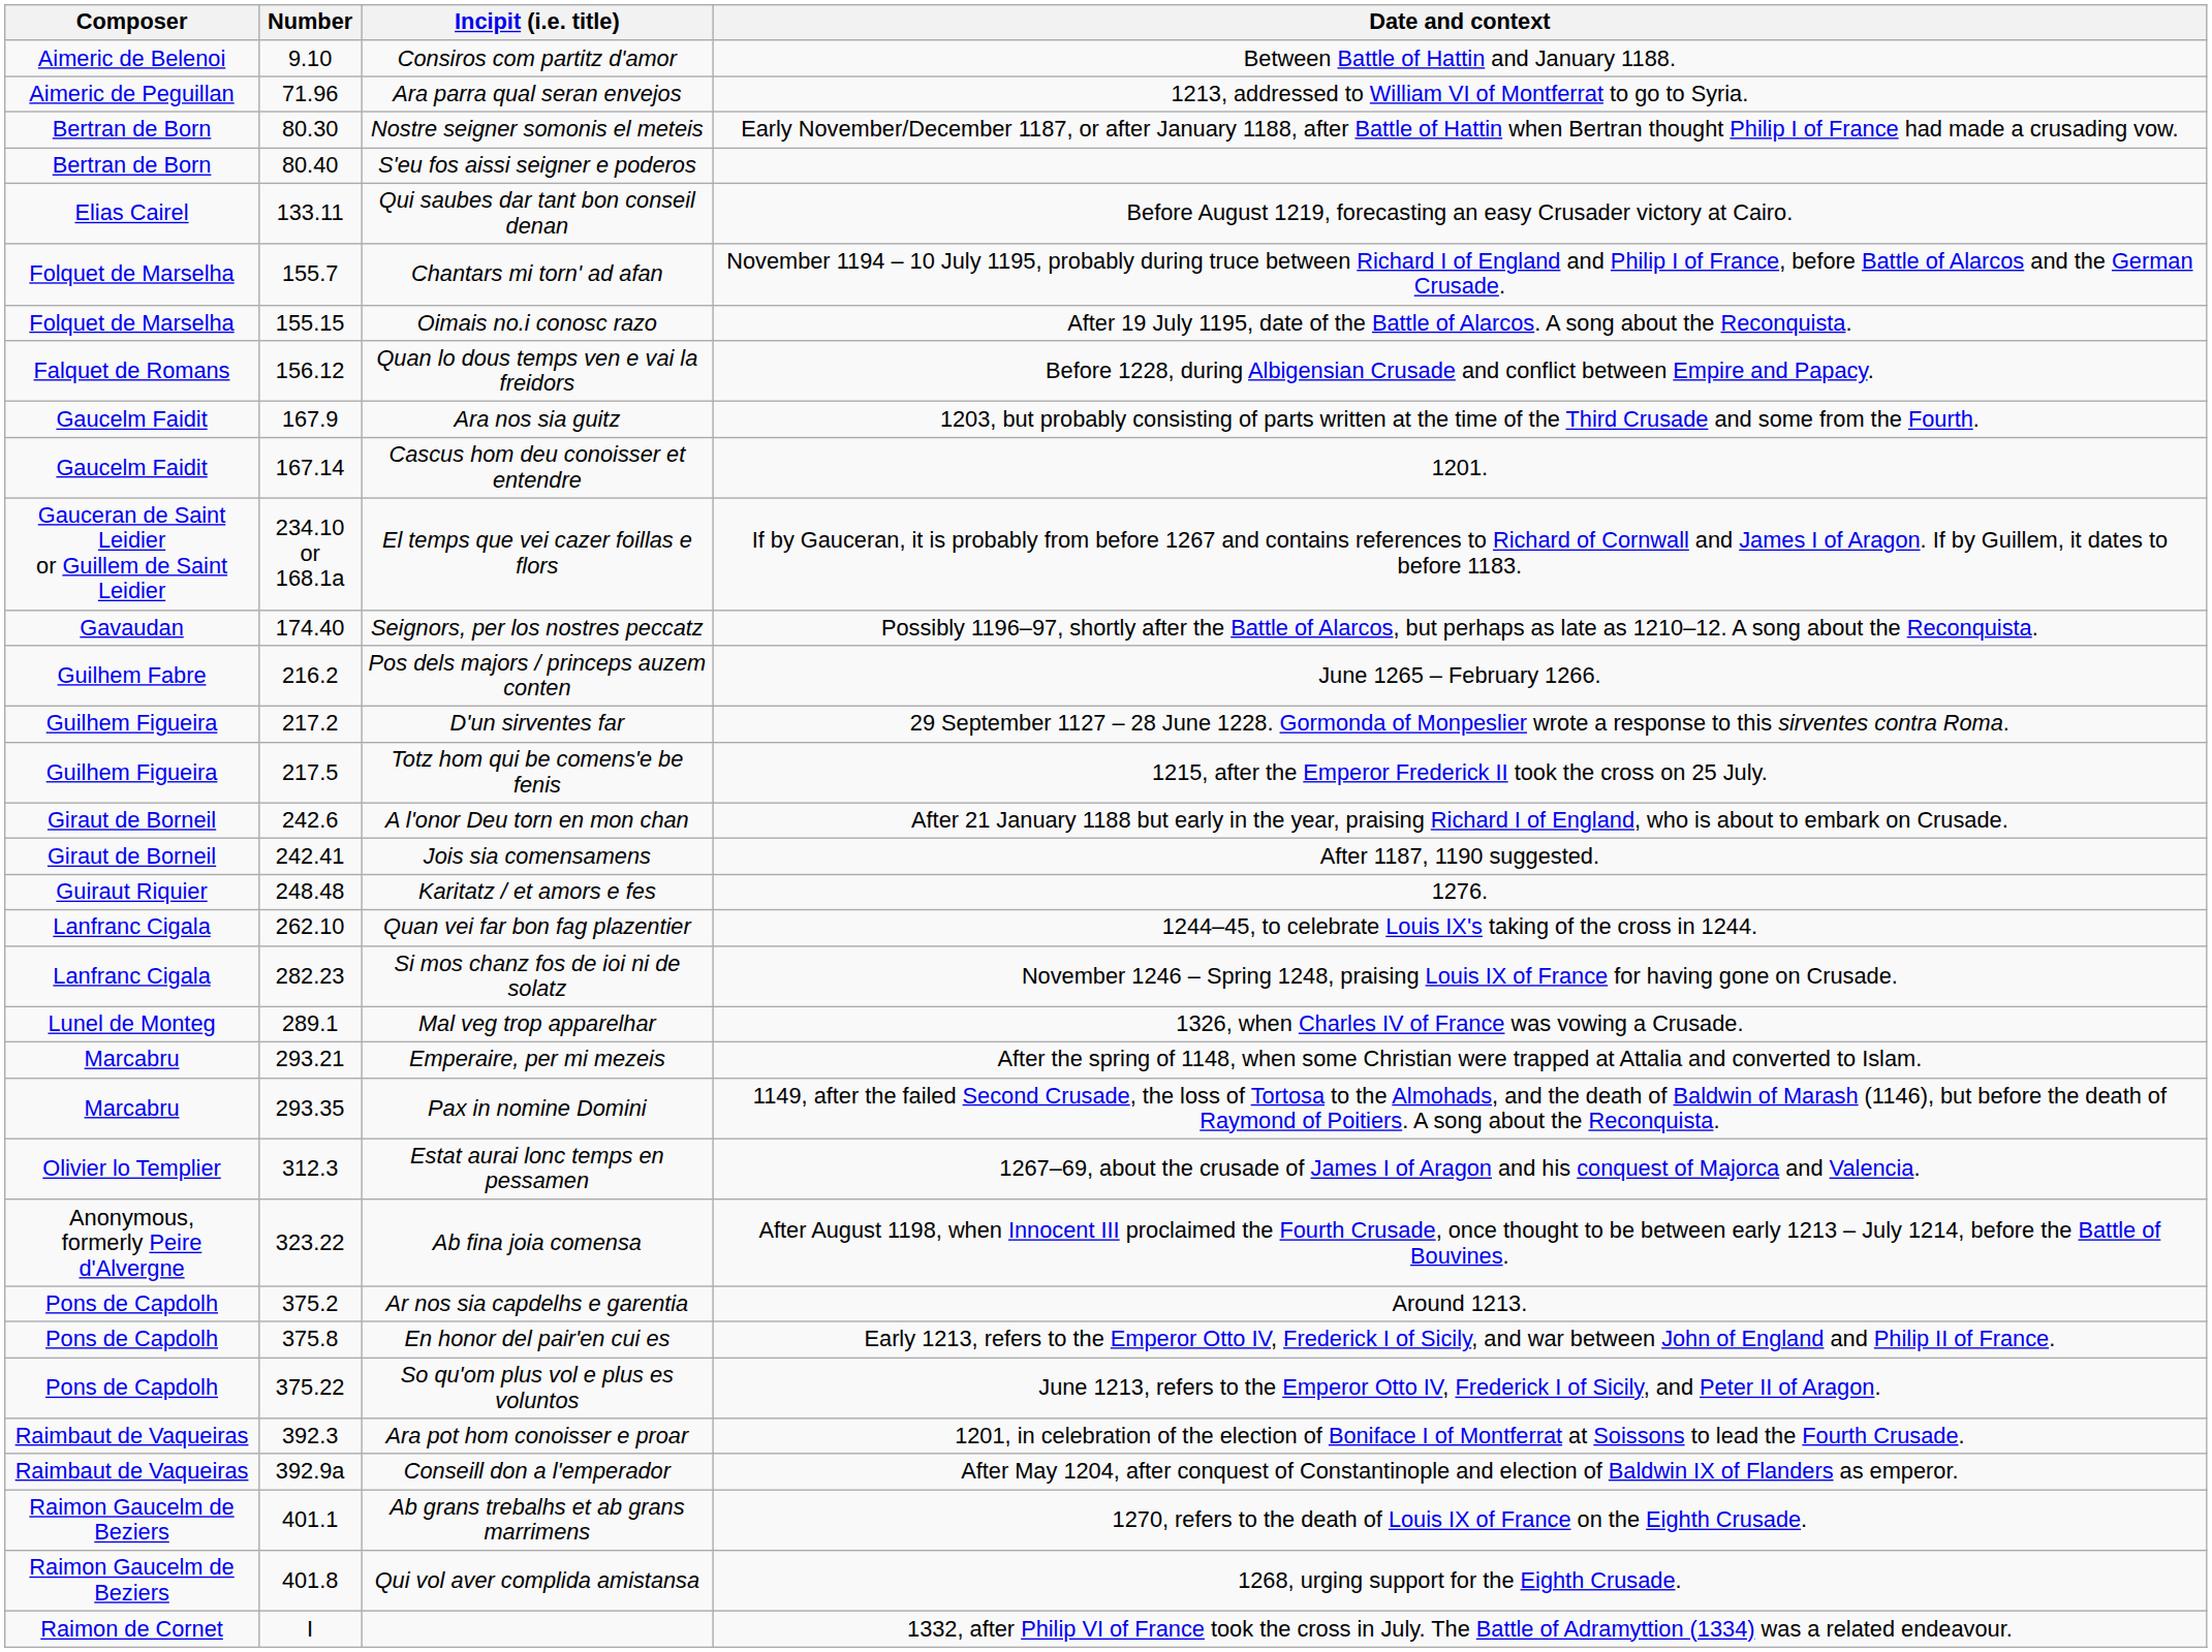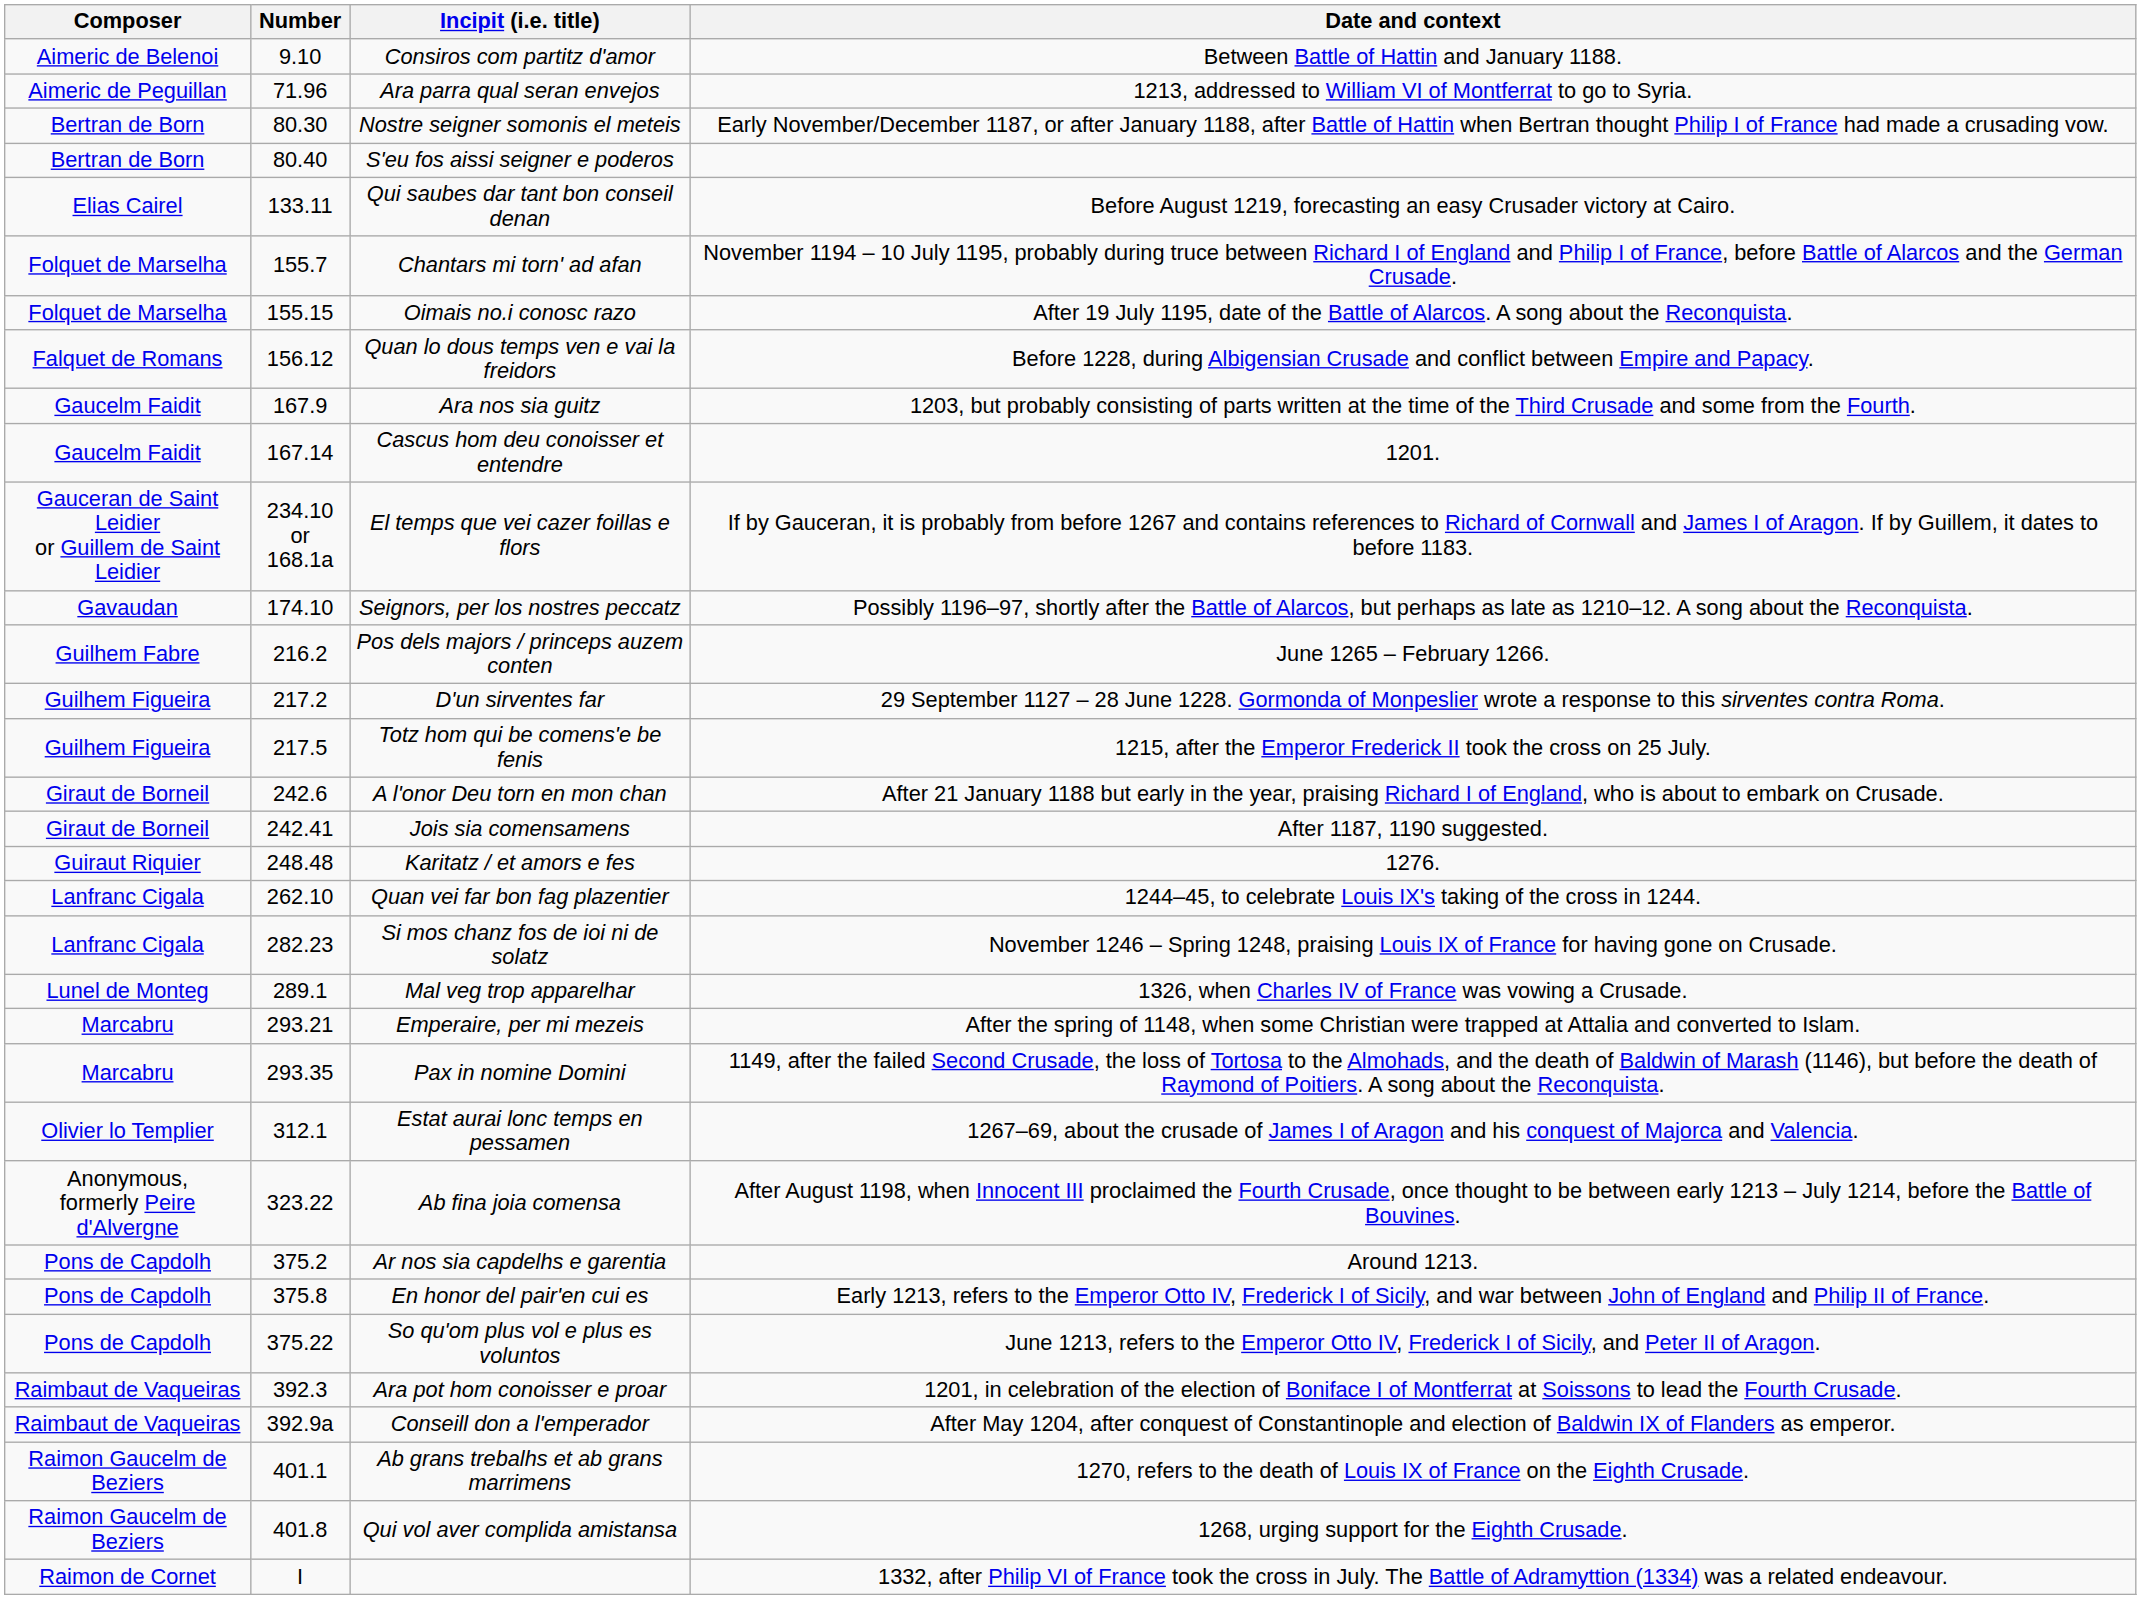Seignors, per los nostres peccatz | Number: 174.40 -> 174.10
Estat aurai lonc temps en pessamen | Number: 312.3 -> 312.1
